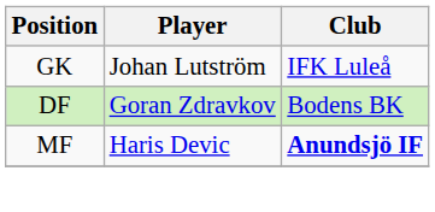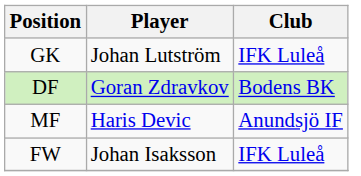MF | Club: bold -> normal
+ row: FW | Johan Isaksson | IFK Luleå
